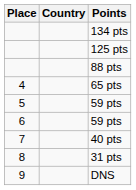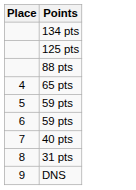- column: Country
